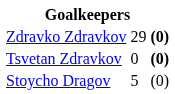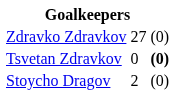Zdravko Zdravkov | column 2: 29 -> 27
Zdravko Zdravkov | column 3: bold -> normal
Stoycho Dragov | column 2: 5 -> 2
